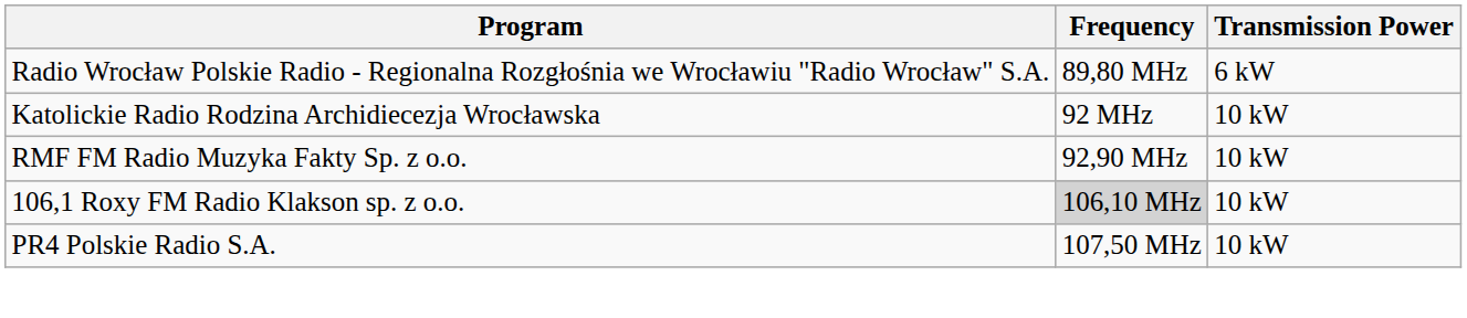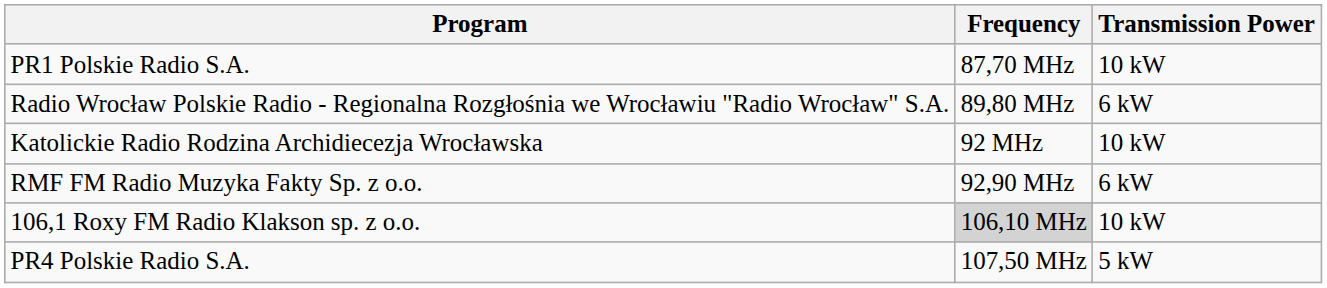+ row: PR1 Polskie Radio S.A. | 87,70 MHz | 10 kW
RMF FM Radio Muzyka Fakty Sp. z o.o. | Transmission Power: 10 kW -> 6 kW
PR4 Polskie Radio S.A. | Transmission Power: 10 kW -> 5 kW
